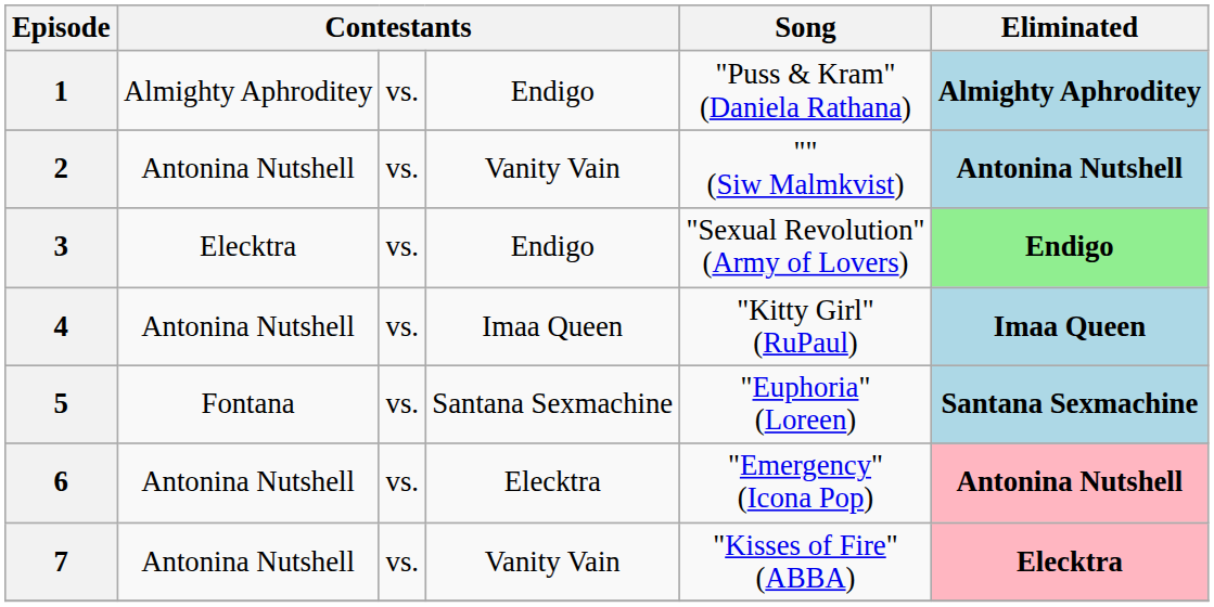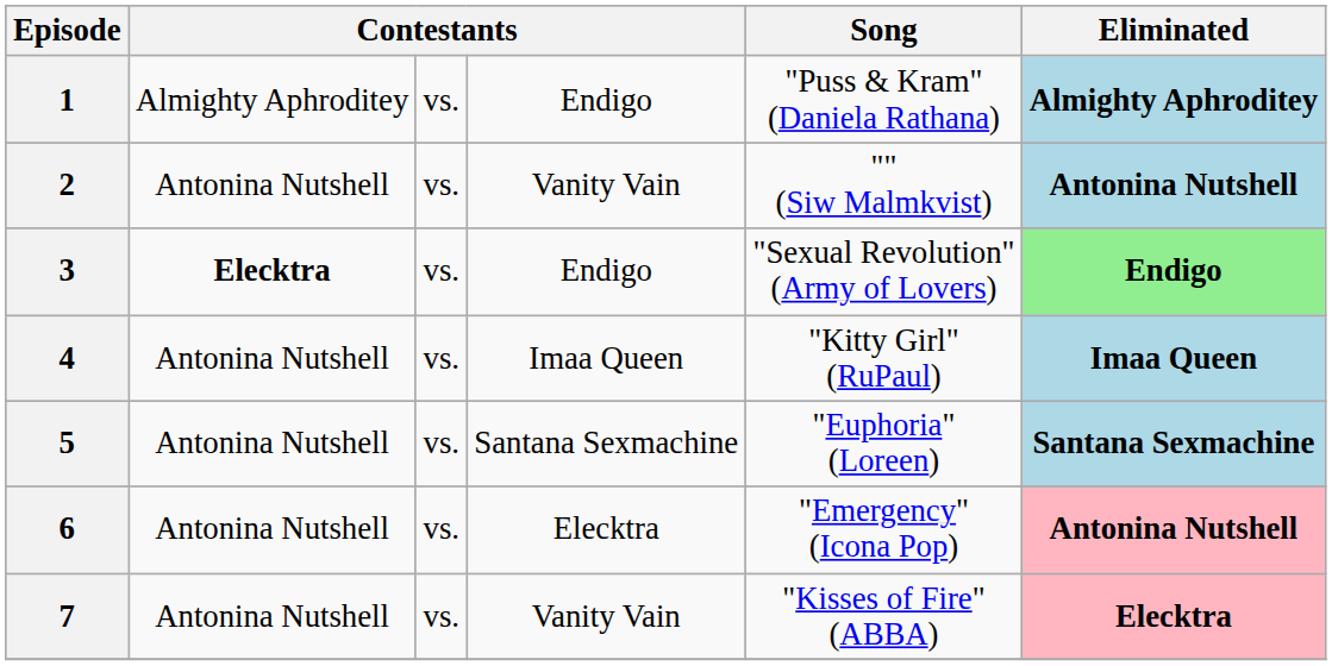3 | column 2: normal -> bold
5 | column 2: Fontana -> Antonina Nutshell
